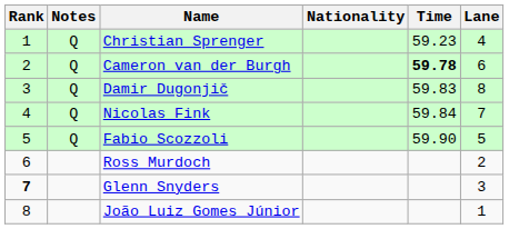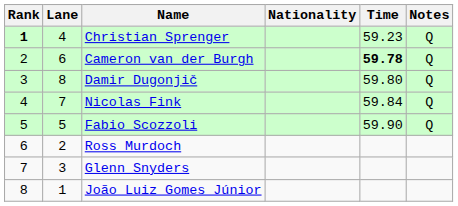columns swapped: Lane <-> Notes
Christian Sprenger | Rank: normal -> bold
Damir Dugonjič | Time: 59.83 -> 59.80
Glenn Snyders | Rank: bold -> normal
